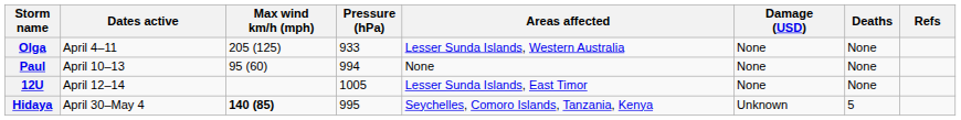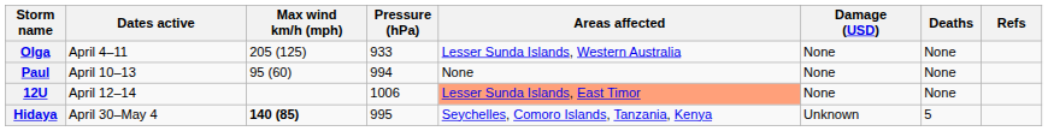12U | Pressure (hPa): 1005 -> 1006
12U | Areas affected: no background -> lightsalmon background
